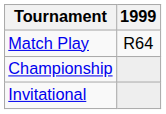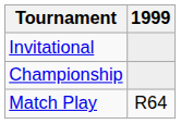rows swapped: Match Play <-> Invitational
